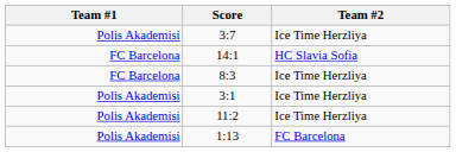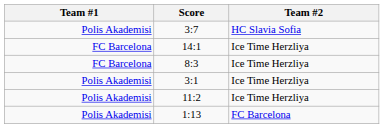3:7 | Team #2: Ice Time Herzliya -> HC Slavia Sofia
14:1 | Team #2: HC Slavia Sofia -> Ice Time Herzliya
